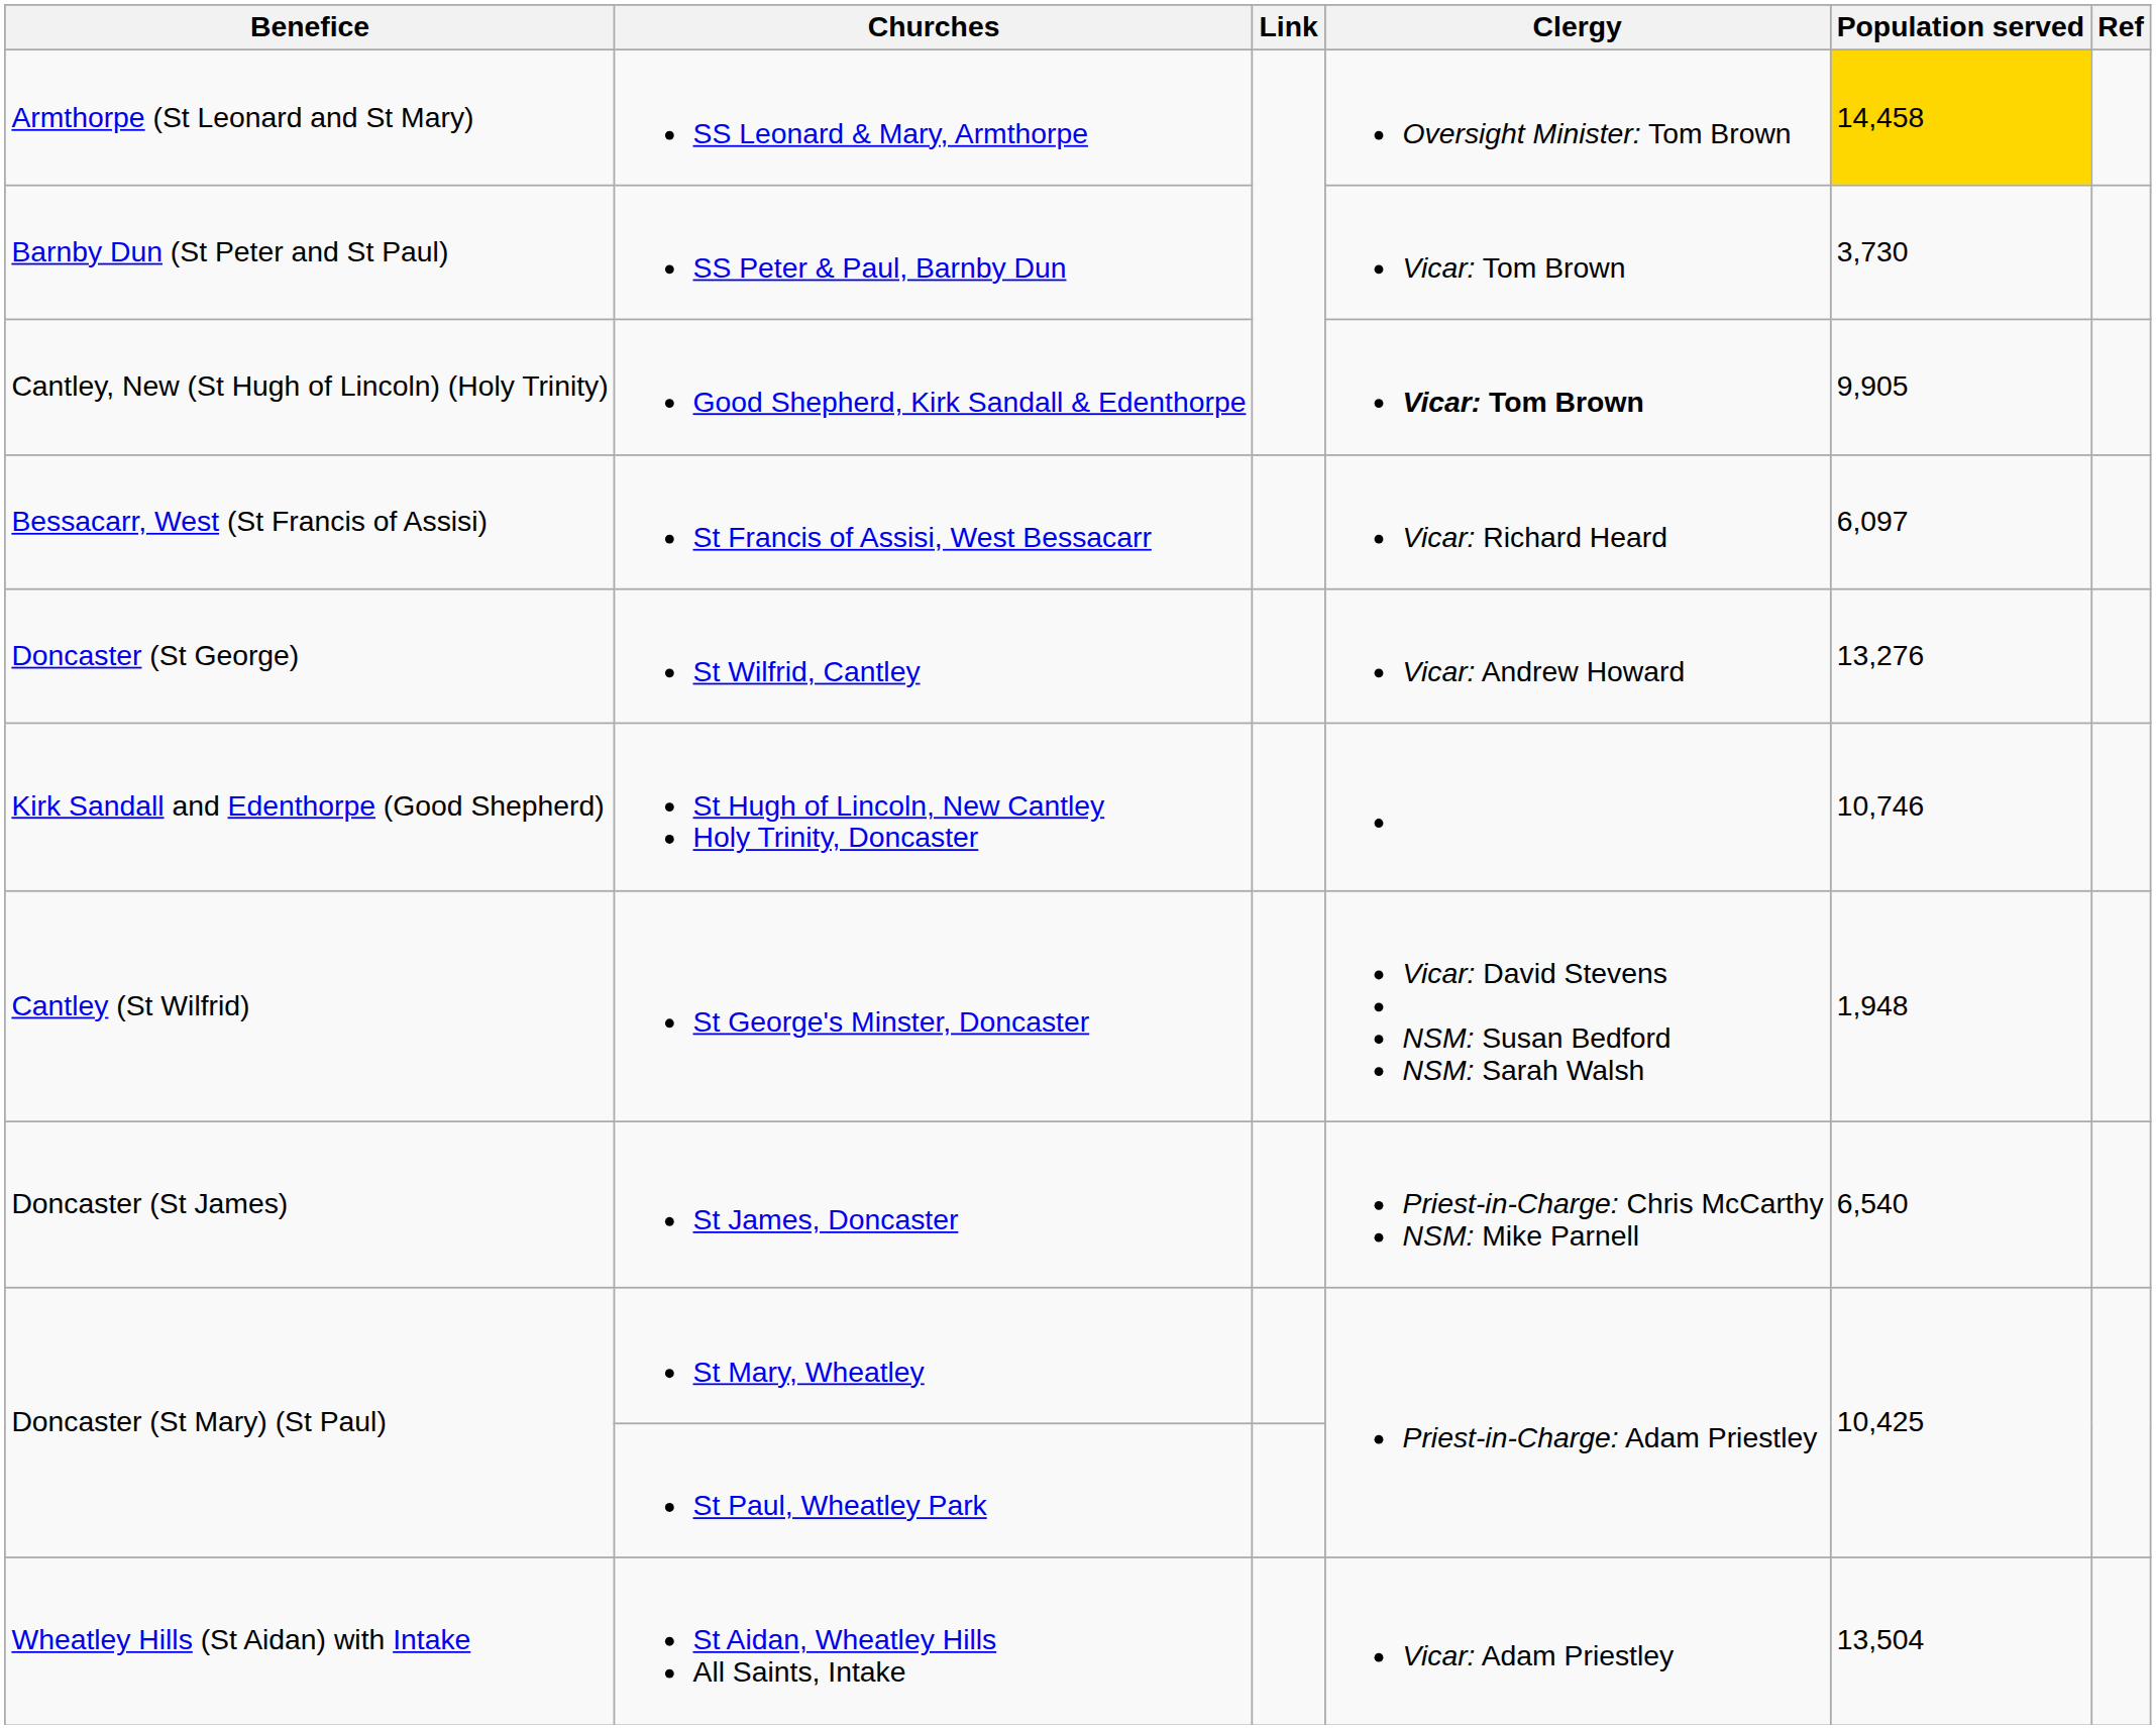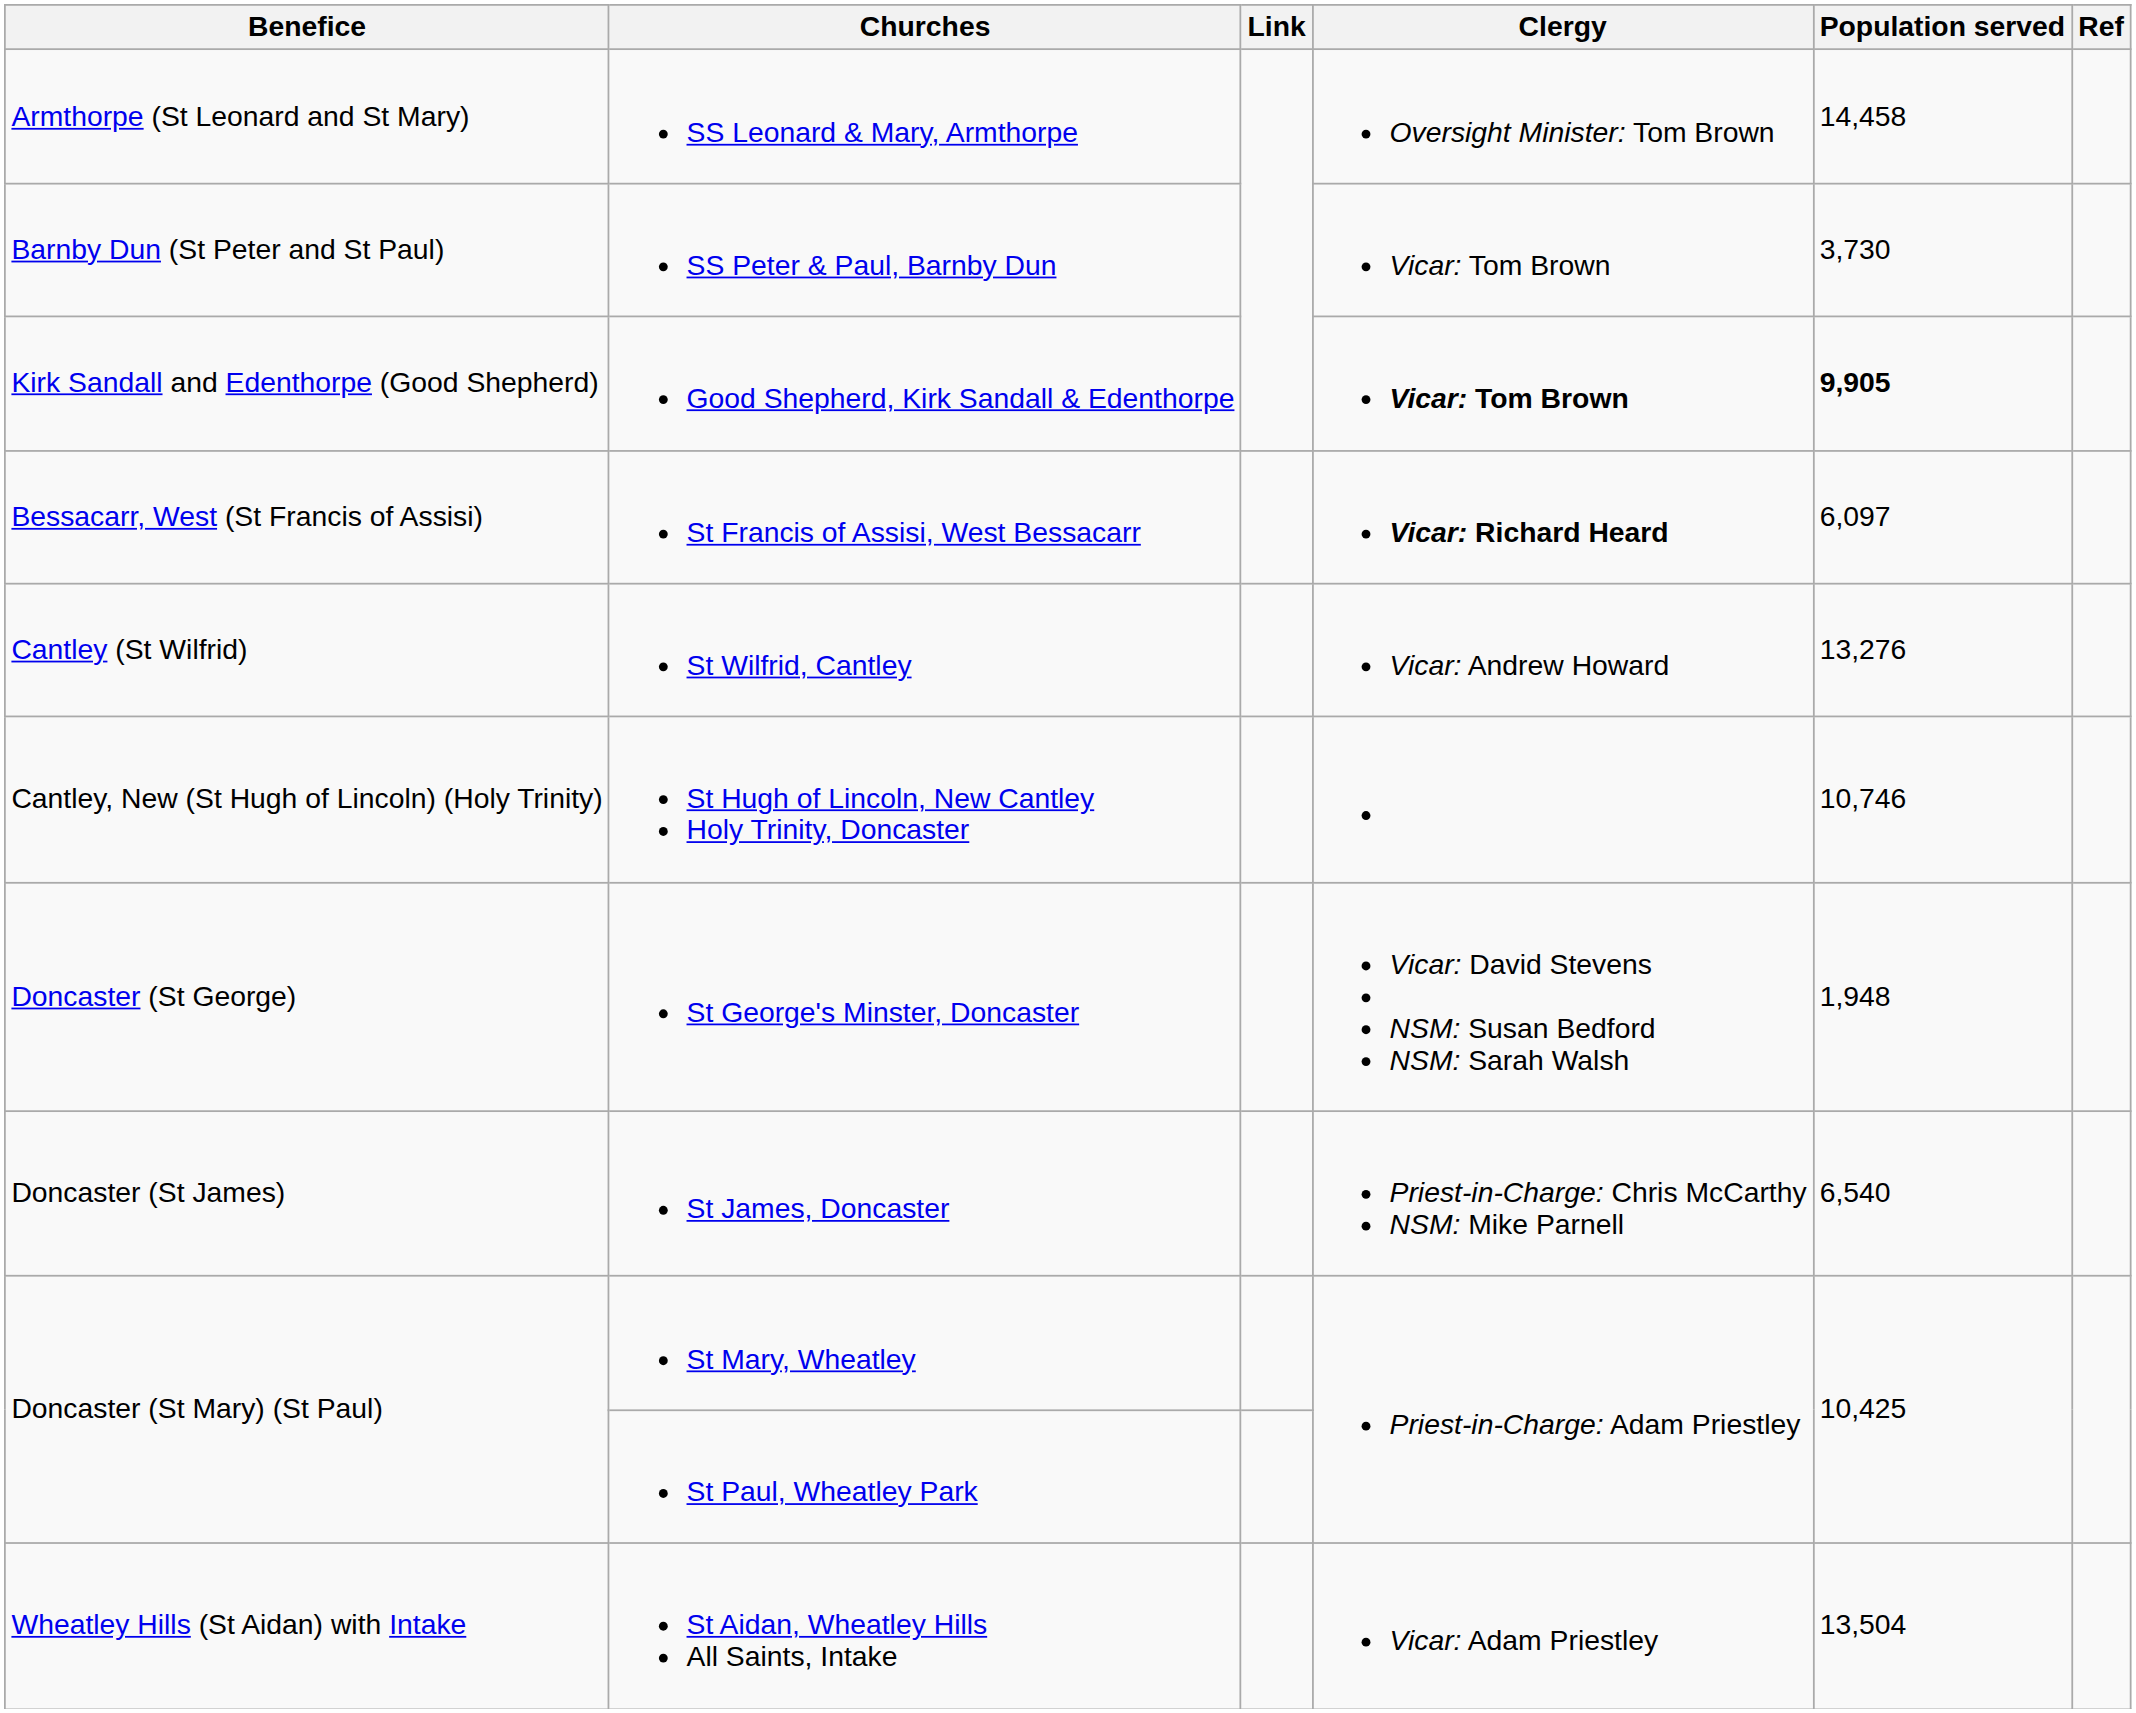SS Leonard & Mary, Armthorpe | Population served: gold background -> no background
Good Shepherd, Kirk Sandall & Edenthorpe | Benefice: Cantley, New (St Hugh of Lincoln) (Holy Trinity) -> Kirk Sandall and Edenthorpe (Good Shepherd)
Good Shepherd, Kirk Sandall & Edenthorpe | Population served: normal -> bold
St Francis of Assisi, West Bessacarr | Clergy: normal -> bold
St Wilfrid, Cantley | Benefice: Doncaster (St George) -> Cantley (St Wilfrid)
St Hugh of Lincoln, New Cantley Holy Trinity, Doncaster | Benefice: Kirk Sandall and Edenthorpe (Good Shepherd) -> Cantley, New (St Hugh of Lincoln) (Holy Trinity)
St George's Minster, Doncaster | Benefice: Cantley (St Wilfrid) -> Doncaster (St George)
